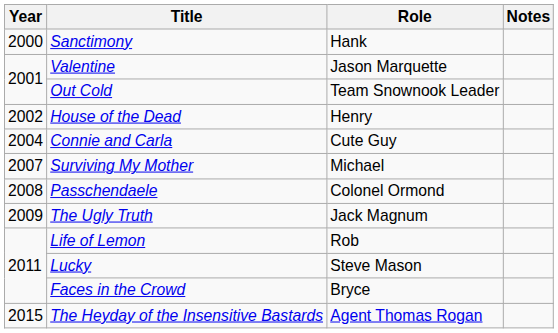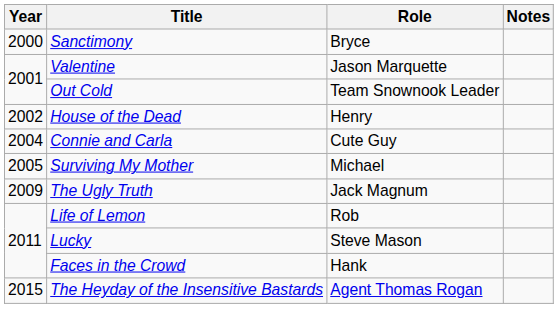Sanctimony | Role: Hank -> Bryce
Surviving My Mother | Year: 2007 -> 2005
- row: 2008 | Passchendaele | Colonel Ormond
Faces in the Crowd | Role: Bryce -> Hank
